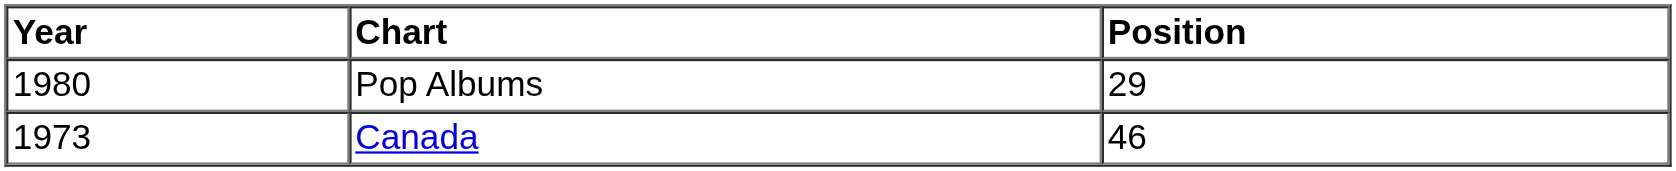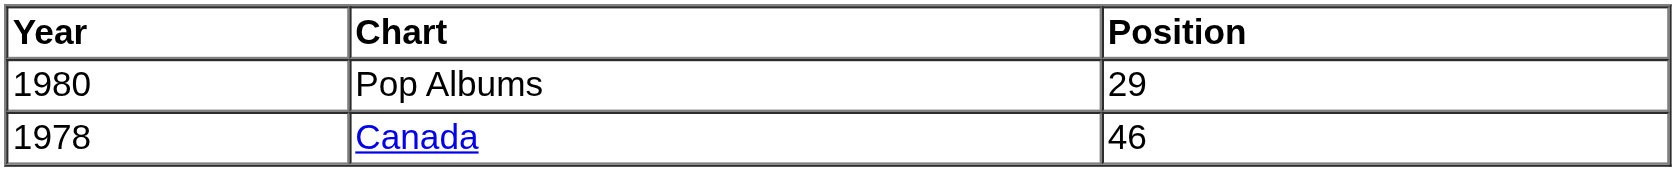Canada | Year: 1973 -> 1978
